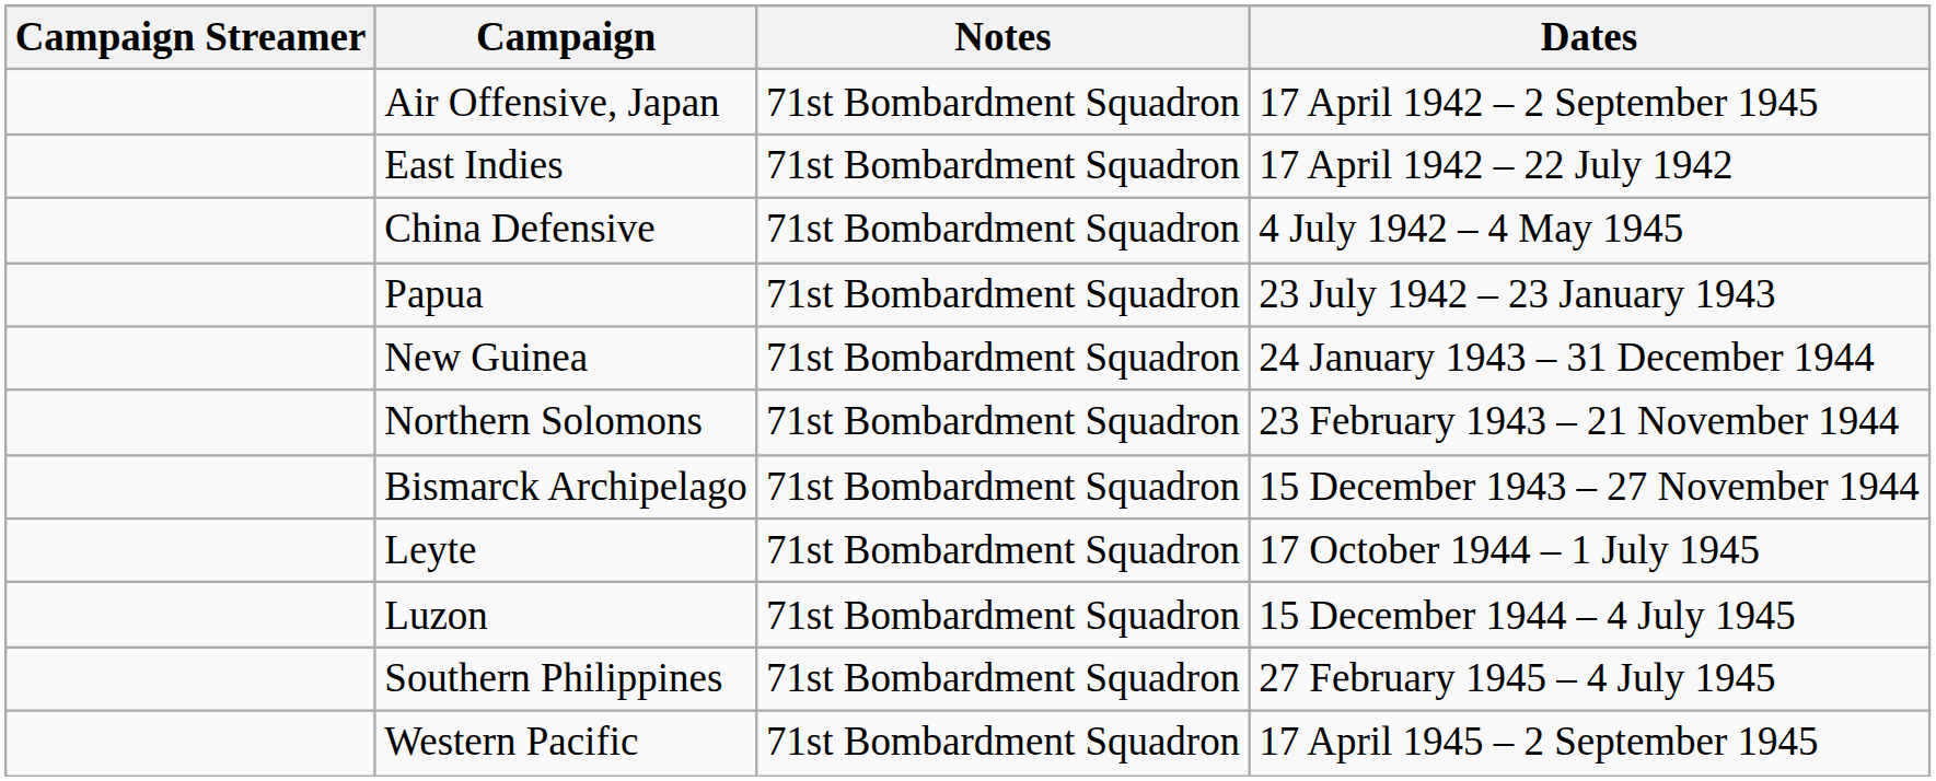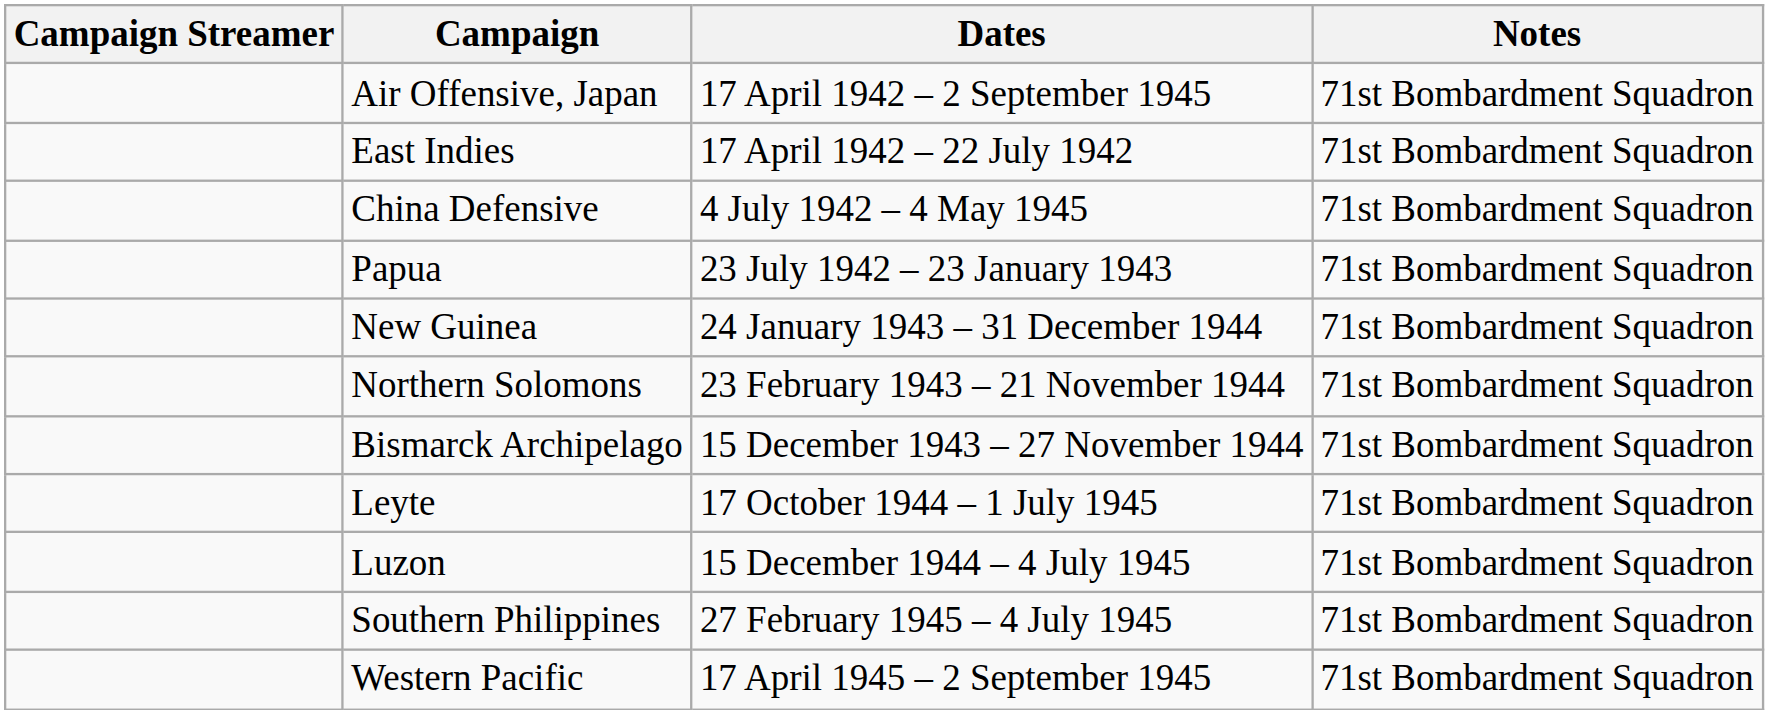columns swapped: Dates <-> Notes
